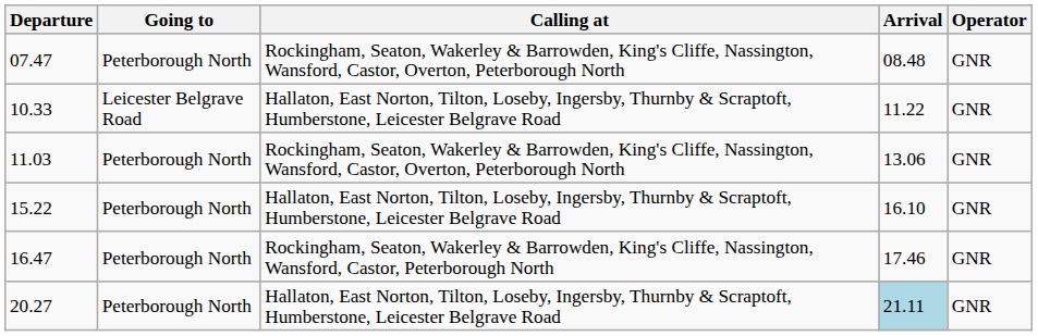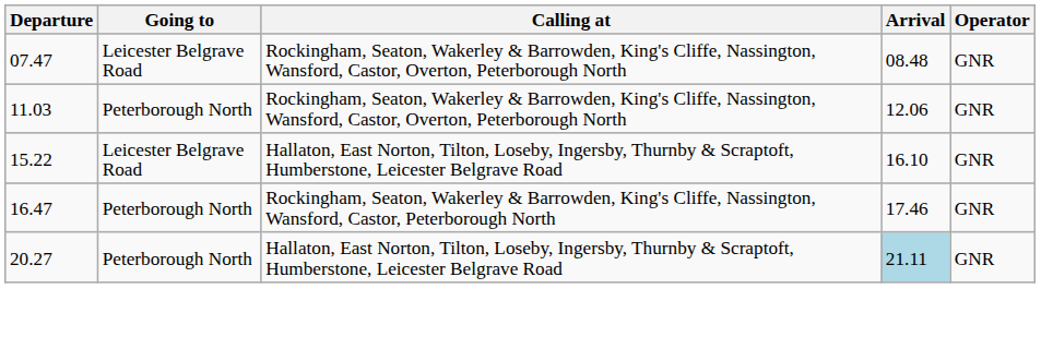07.47 | Going to: Peterborough North -> Leicester Belgrave Road
- row: 10.33 | Leicester Belgrave Road | Hallaton, East Norton, Tilton, Loseby, Ingersby, Thurnby & Scraptoft, Humberstone, Leicester Belgrave Road | 11.22 | GNR
11.03 | Arrival: 13.06 -> 12.06
15.22 | Going to: Peterborough North -> Leicester Belgrave Road
